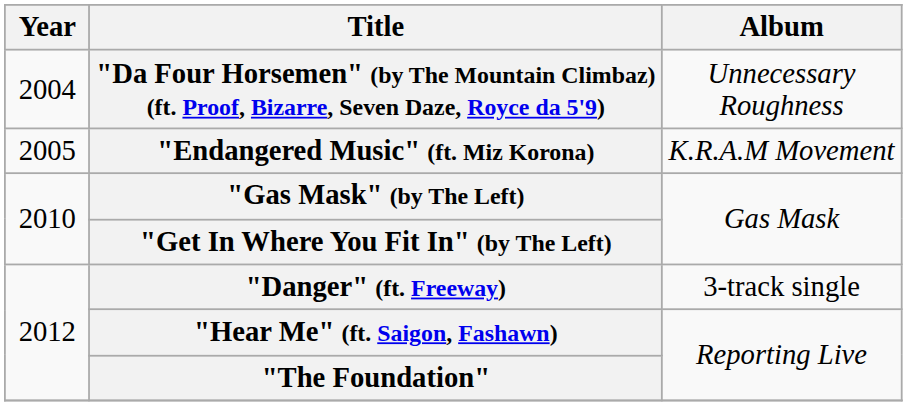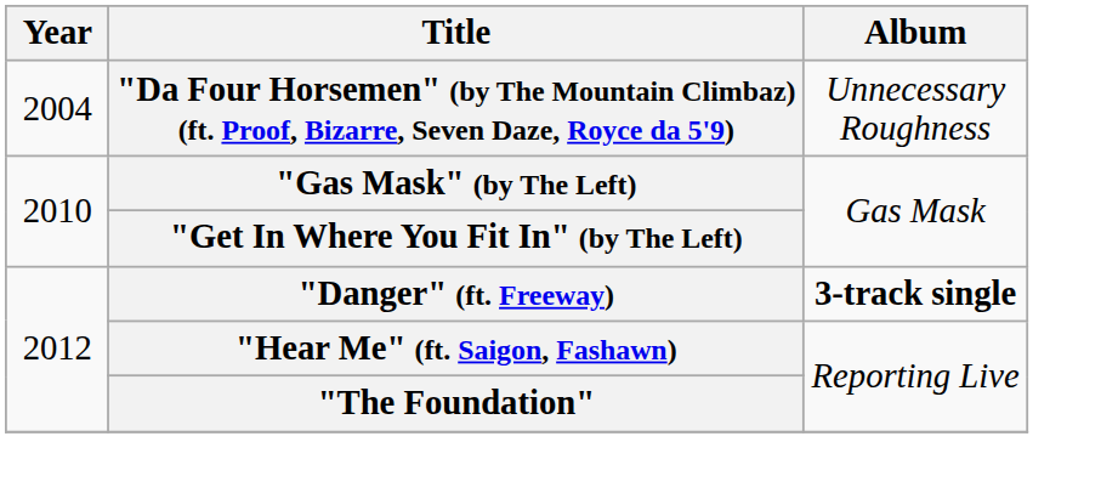- row: 2005 | "Endangered Music" (ft. Miz Korona) | K.R.A.M Movement
"Danger" (ft. Freeway) | Album: normal -> bold
